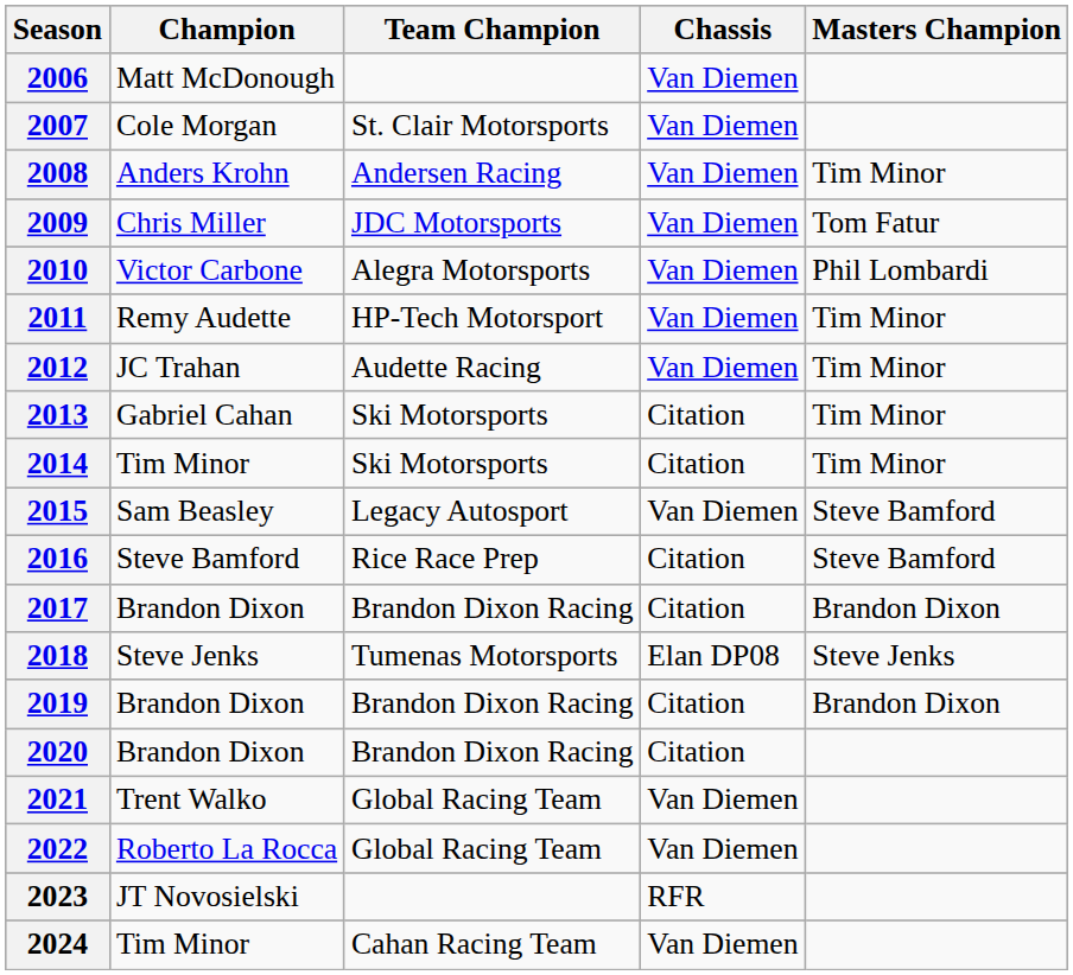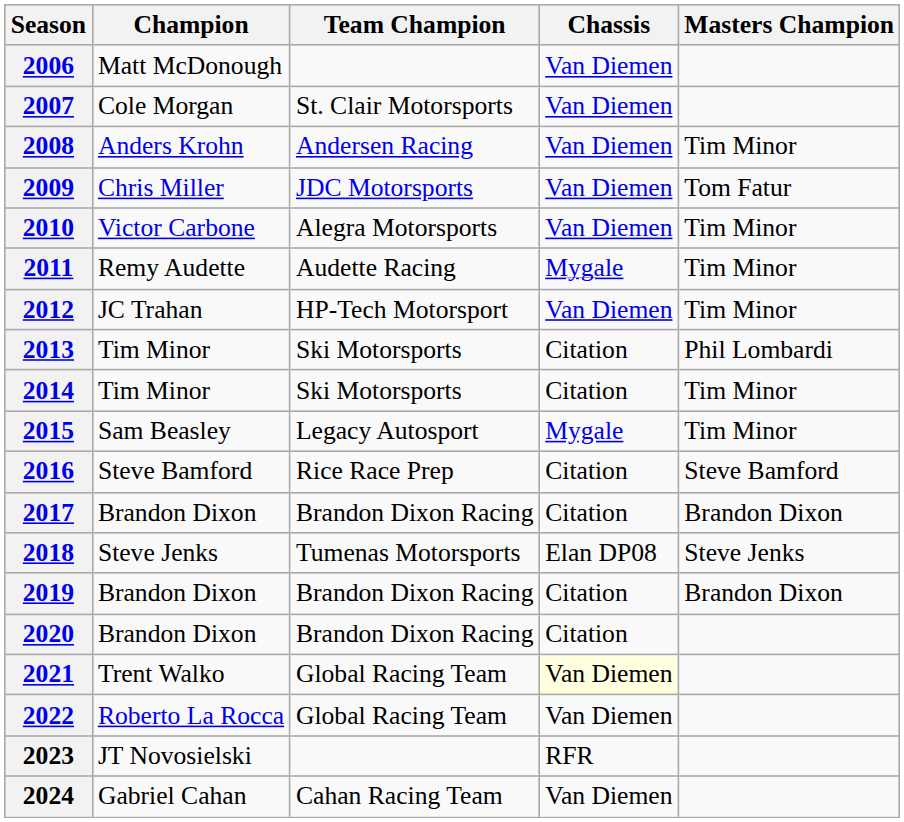2010 | Masters Champion: Phil Lombardi -> Tim Minor
2011 | Team Champion: HP-Tech Motorsport -> Audette Racing
2011 | Chassis: Van Diemen -> Mygale
2012 | Team Champion: Audette Racing -> HP-Tech Motorsport
2013 | Champion: Gabriel Cahan -> Tim Minor
2013 | Masters Champion: Tim Minor -> Phil Lombardi
2015 | Chassis: Van Diemen -> Mygale
2015 | Masters Champion: Steve Bamford -> Tim Minor
2021 | Chassis: no background -> lightyellow background
2024 | Champion: Tim Minor -> Gabriel Cahan
